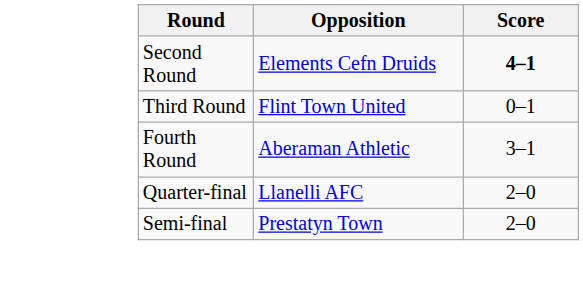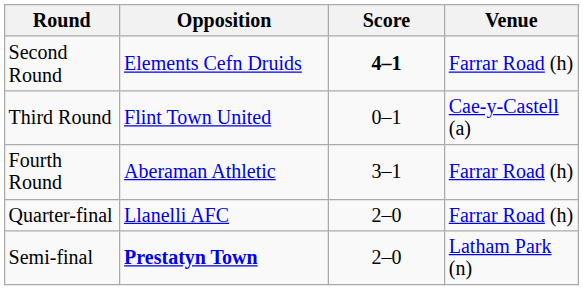+ column: Venue | Farrar Road (h) | Cae-y-Castell (a) | Farrar Road (h) | Farrar Road (h) | Latham Park (n)
Semi-final | Opposition: normal -> bold
